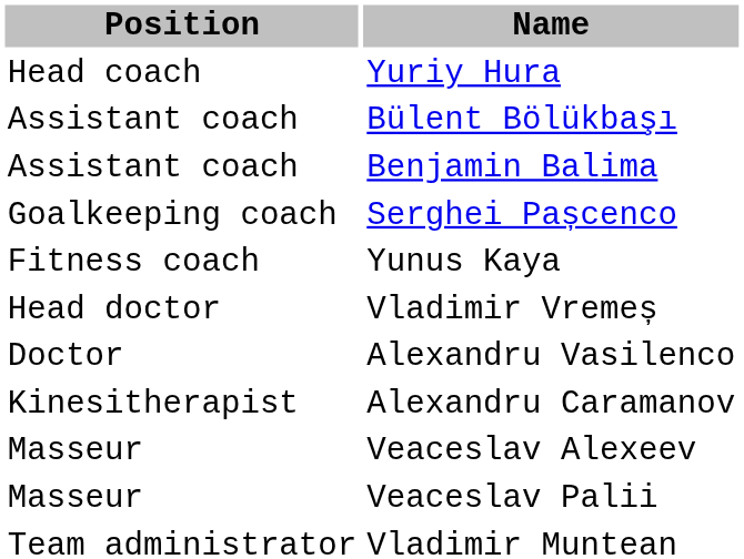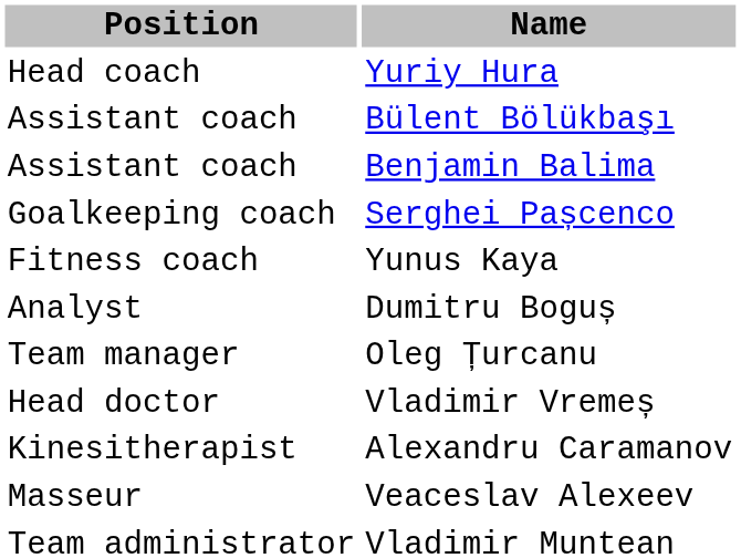+ row: Analyst | Dumitru Boguș
+ row: Team manager | Oleg Țurcanu
- row: Doctor | Alexandru Vasilenco
- row: Masseur | Veaceslav Palii
